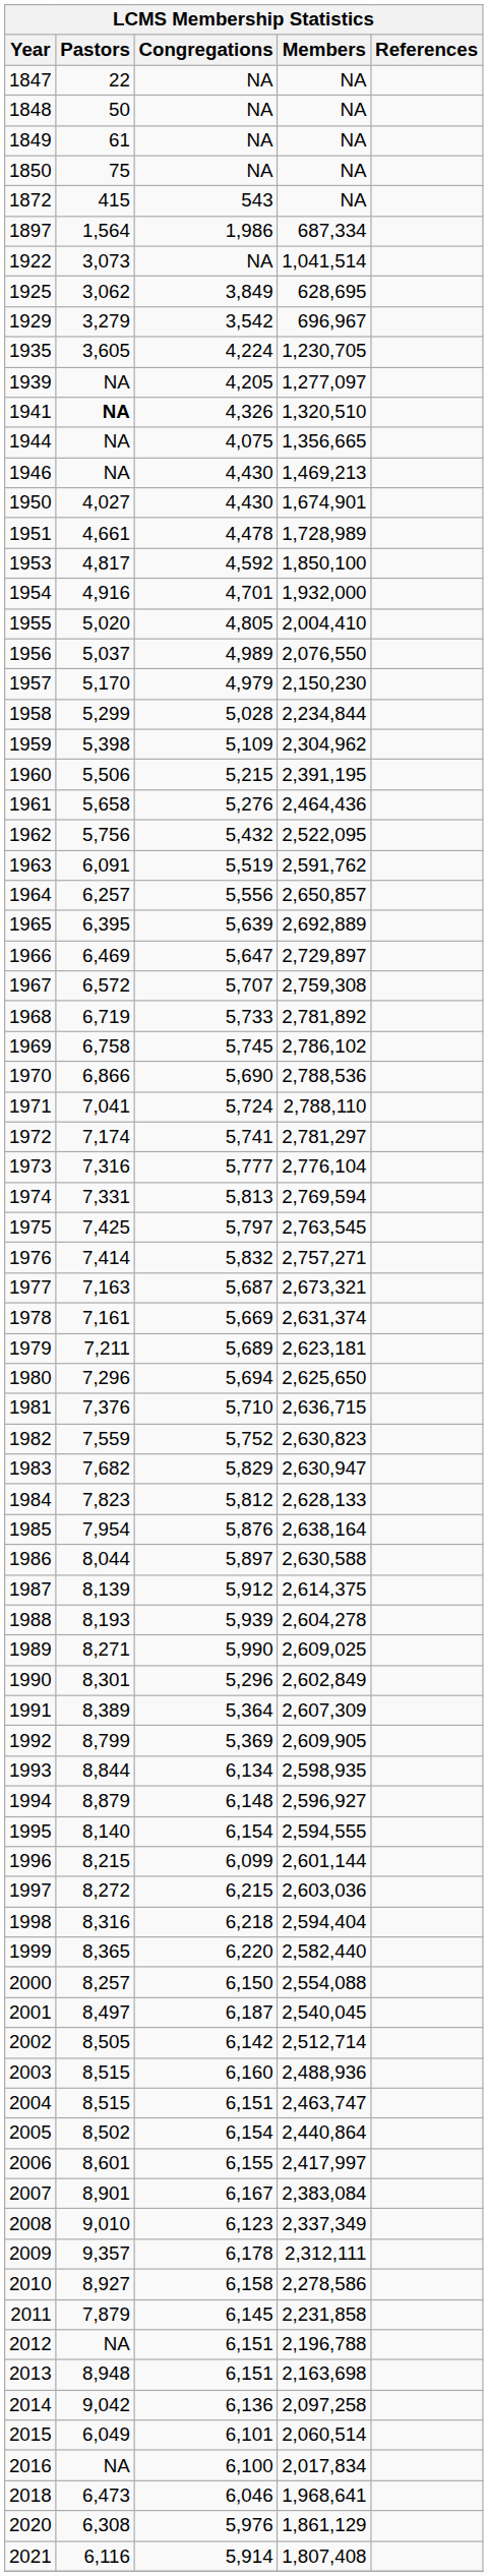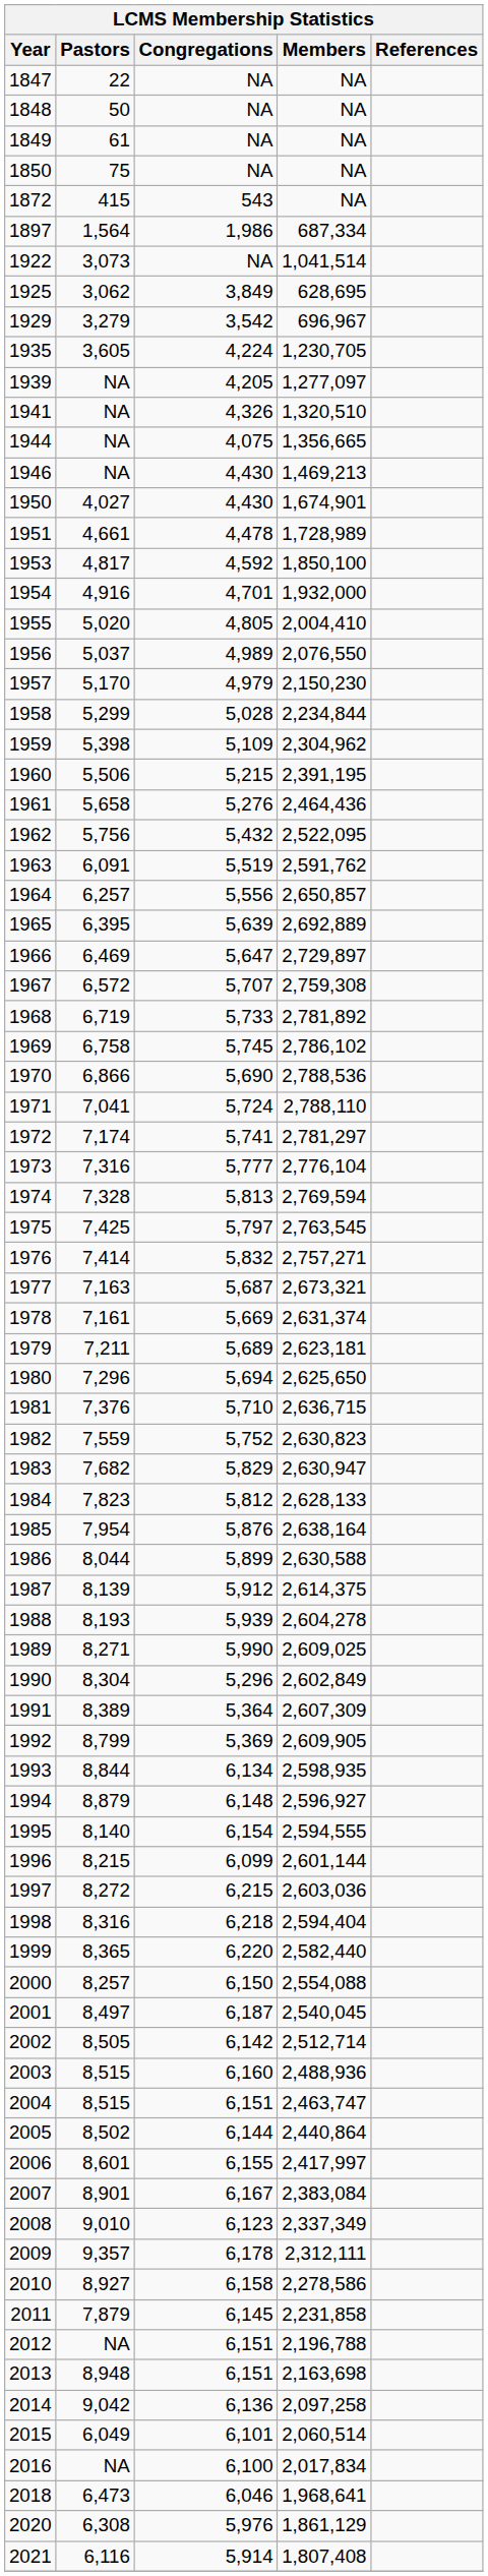1941 | Pastors: bold -> normal
1974 | Pastors: 7,331 -> 7,328
1986 | Congregations: 5,897 -> 5,899
1990 | Pastors: 8,301 -> 8,304
2005 | Congregations: 6,154 -> 6,144
